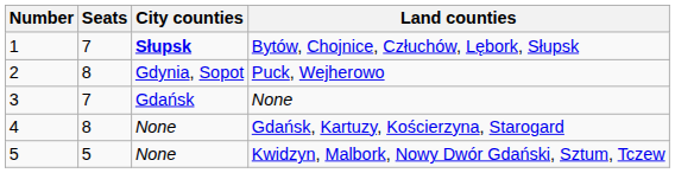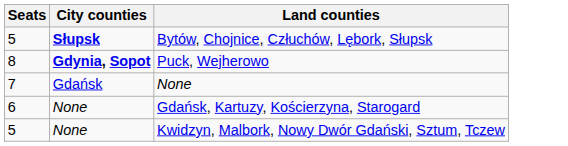- column: Number | 1 | 2 | 3 | 4 | 5
Bytów, Chojnice, Człuchów, Lębork, Słupsk | Seats: 7 -> 5
Puck, Wejherowo | City counties: normal -> bold
Gdańsk, Kartuzy, Kościerzyna, Starogard | Seats: 8 -> 6
